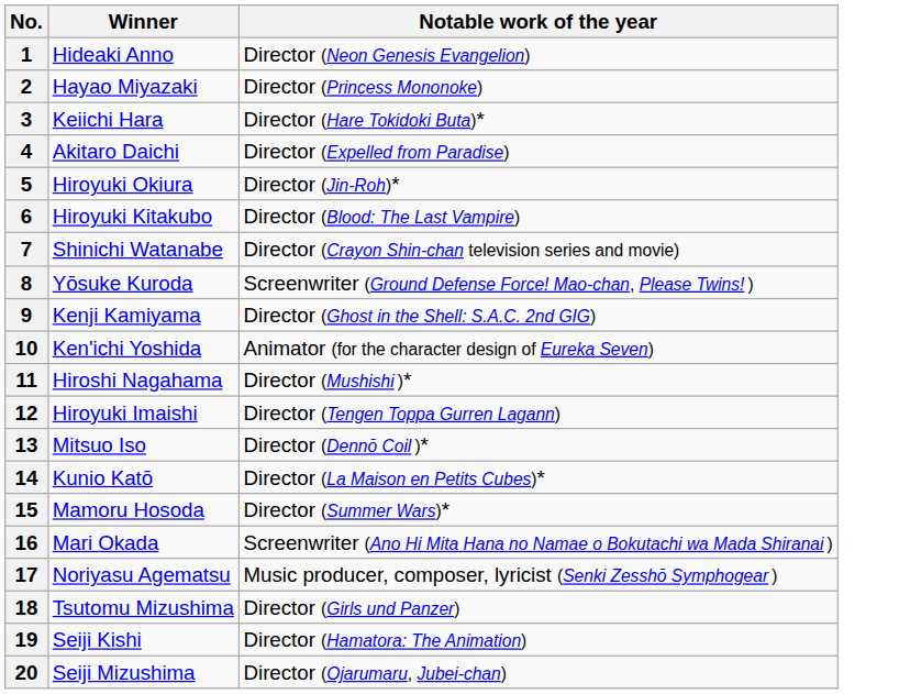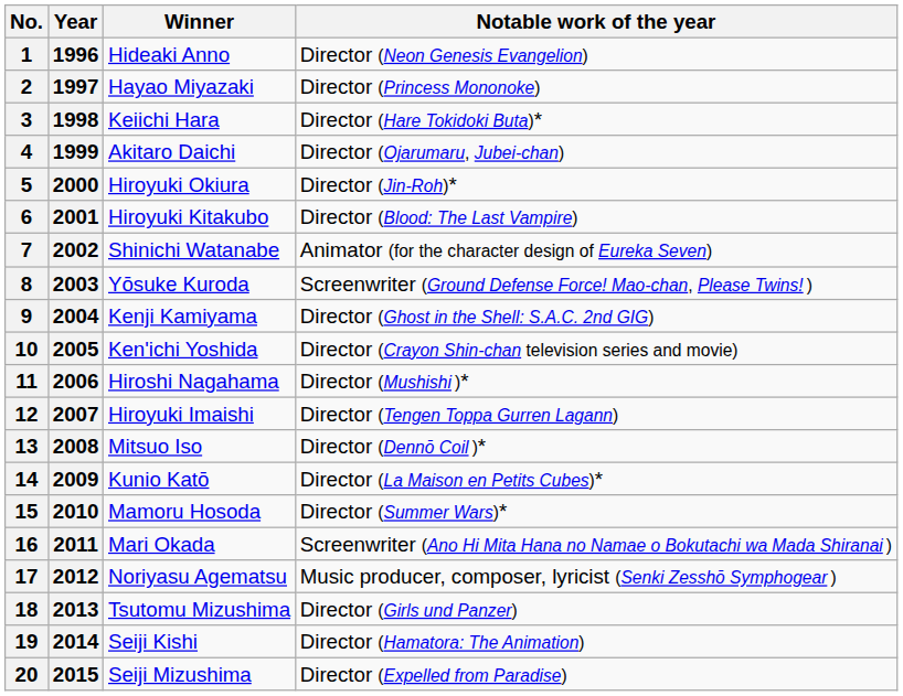+ column: Year | 1996 | 1997 | 1998 | 1999 | 2000 | 2001 | 2002 | 2003 | 2004 | 2005 | 2006 | 2007 | 2008 | 2009 | 2010 | 2011 | 2012 | 2013 | 2014 | 2015
4 | Notable work of the year: Director (Expelled from Paradise) -> Director (Ojarumaru, Jubei-chan)
7 | Notable work of the year: Director (Crayon Shin-chan television series and movie) -> Animator (for the character design of Eureka Seven)
10 | Notable work of the year: Animator (for the character design of Eureka Seven) -> Director (Crayon Shin-chan television series and movie)
20 | Notable work of the year: Director (Ojarumaru, Jubei-chan) -> Director (Expelled from Paradise)
